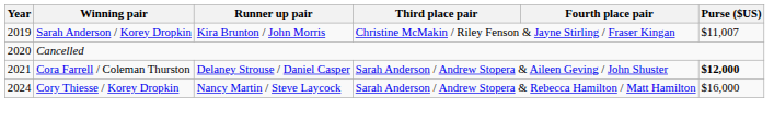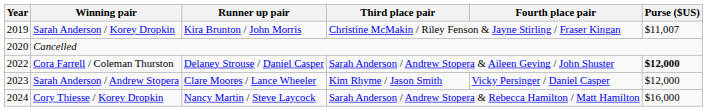Cora Farrell / Coleman Thurston | Year: 2021 -> 2022
+ row: 2023 | Sarah Anderson / Andrew Stopera | Clare Moores / Lance Wheeler | Kim Rhyme / Jason Smith | Vicky Persinger / Daniel Casper | $12,000
